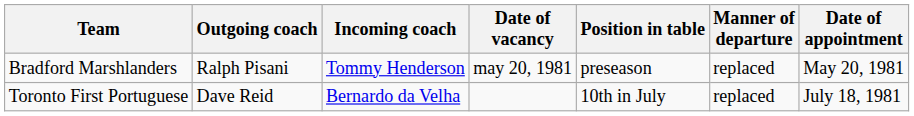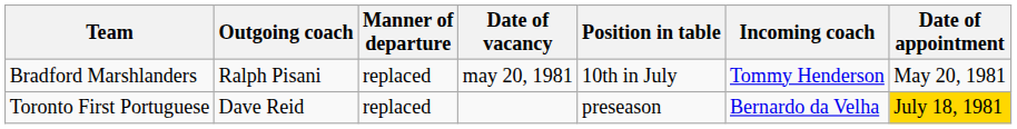columns swapped: Manner of departure <-> Incoming coach
Bradford Marshlanders | Position in table: preseason -> 10th in July
Toronto First Portuguese | Position in table: 10th in July -> preseason
Toronto First Portuguese | Date of appointment: no background -> gold background
